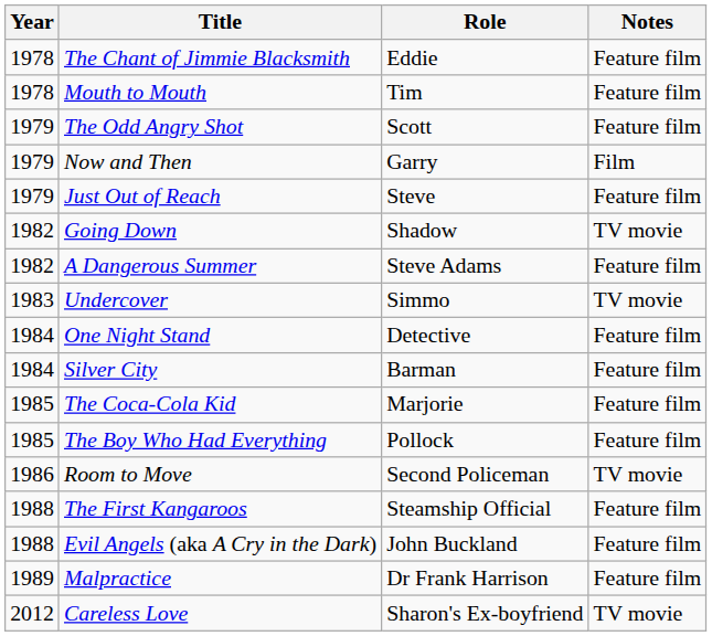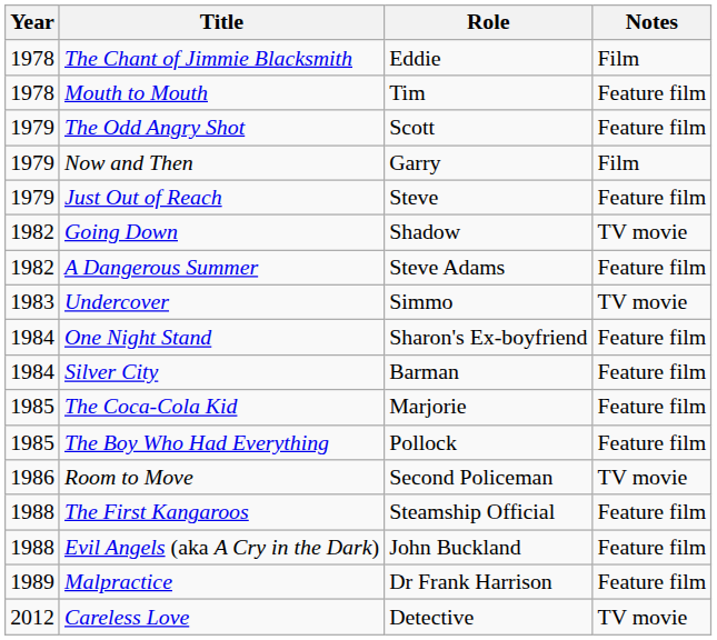The Chant of Jimmie Blacksmith | Notes: Feature film -> Film
One Night Stand | Role: Detective -> Sharon's Ex-boyfriend
Careless Love | Role: Sharon's Ex-boyfriend -> Detective
